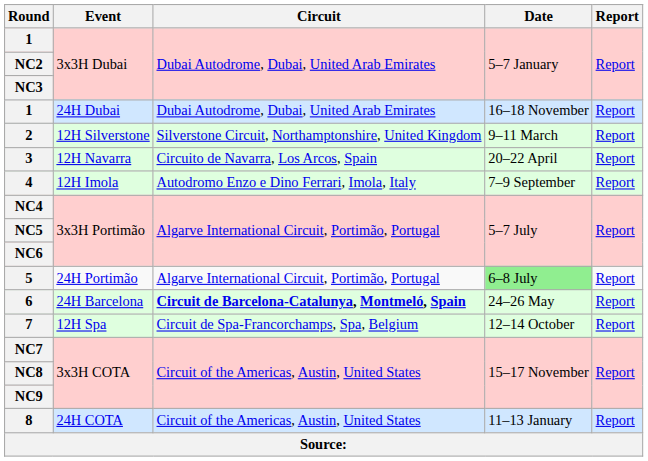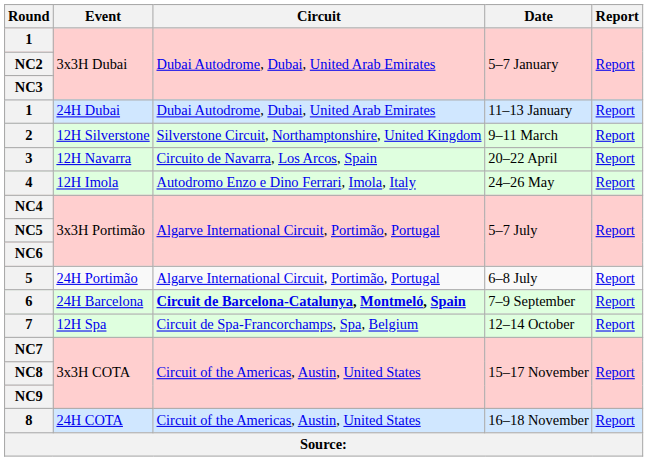1 / 24H Dubai | Date: 16–18 November -> 11–13 January
4 | Date: 7–9 September -> 24–26 May
5 | Date: lightgreen background -> no background
6 | Date: 24–26 May -> 7–9 September
8 | Date: 11–13 January -> 16–18 November
